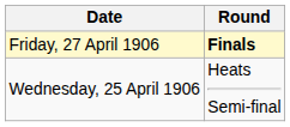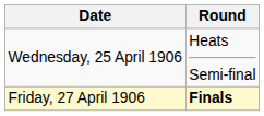rows swapped: Wednesday, 25 April 1906 <-> Friday, 27 April 1906
